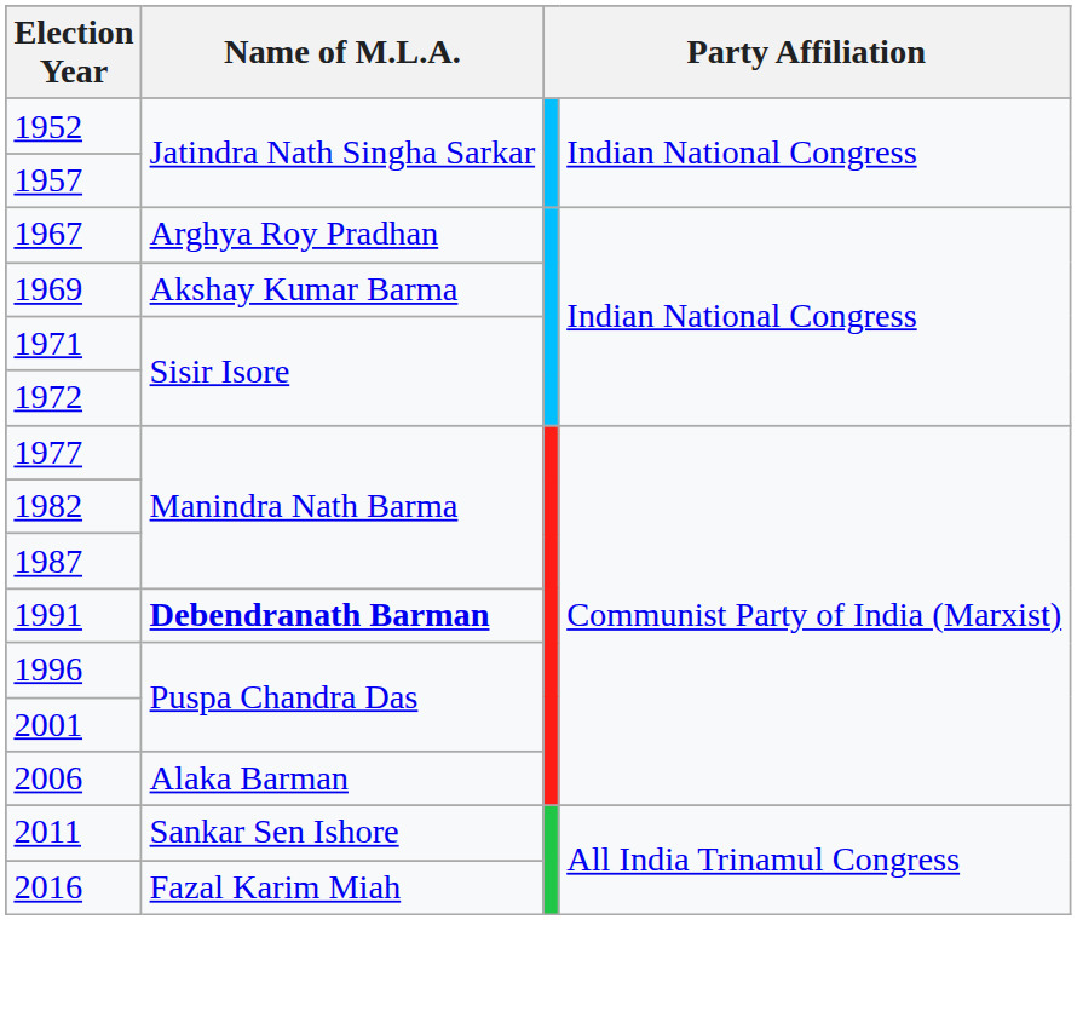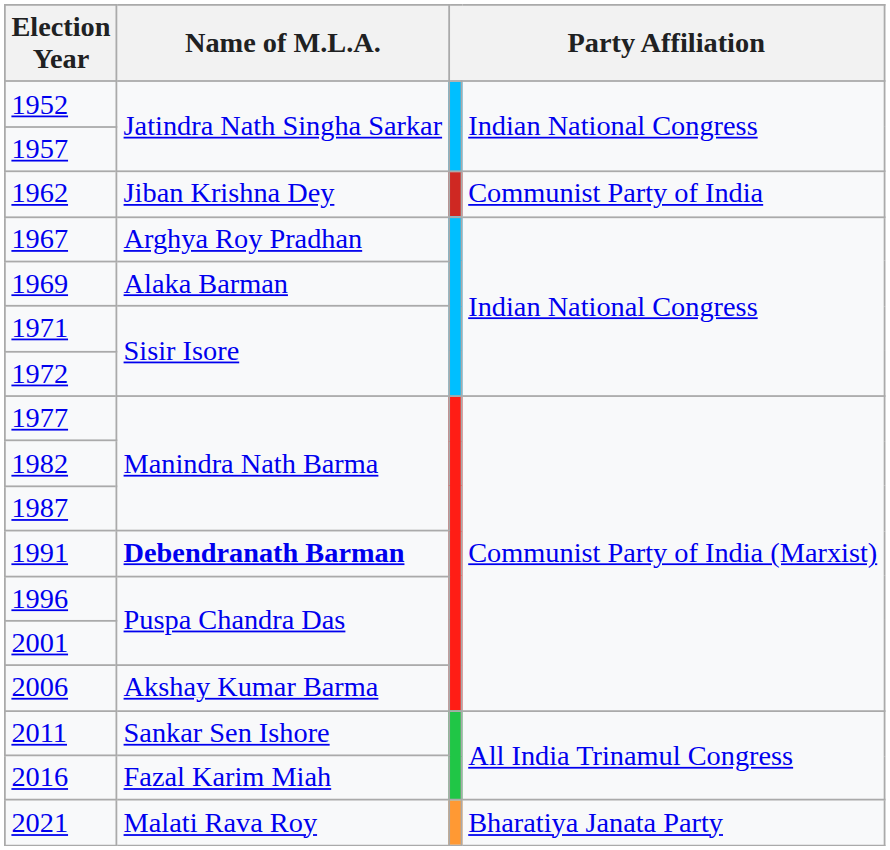+ row: 1962 | Jiban Krishna Dey | Communist Party of India
1969 | Name of M.L.A.: Akshay Kumar Barma -> Alaka Barman
2006 | Name of M.L.A.: Alaka Barman -> Akshay Kumar Barma
+ row: 2021 | Malati Rava Roy | Bharatiya Janata Party
